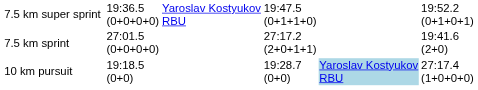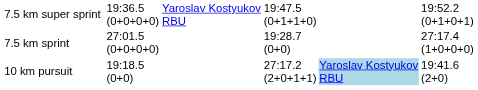7.5 km sprint | column 5: 27:17.2 (2+0+1+1) -> 19:28.7 (0+0)
7.5 km sprint | column 7: 19:41.6 (2+0) -> 27:17.4 (1+0+0+0)
10 km pursuit | column 5: 19:28.7 (0+0) -> 27:17.2 (2+0+1+1)
10 km pursuit | column 7: 27:17.4 (1+0+0+0) -> 19:41.6 (2+0)
